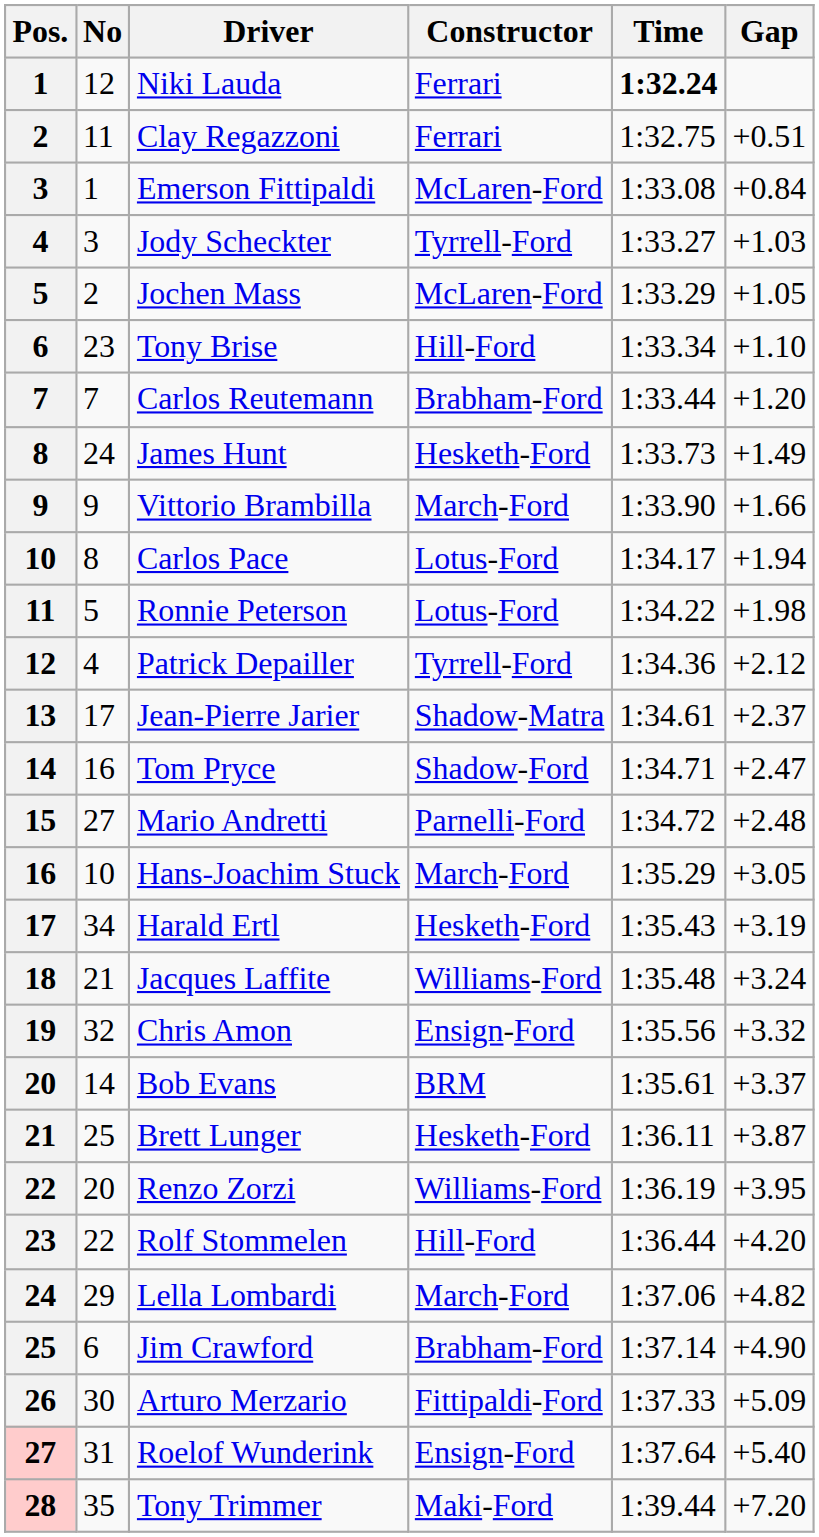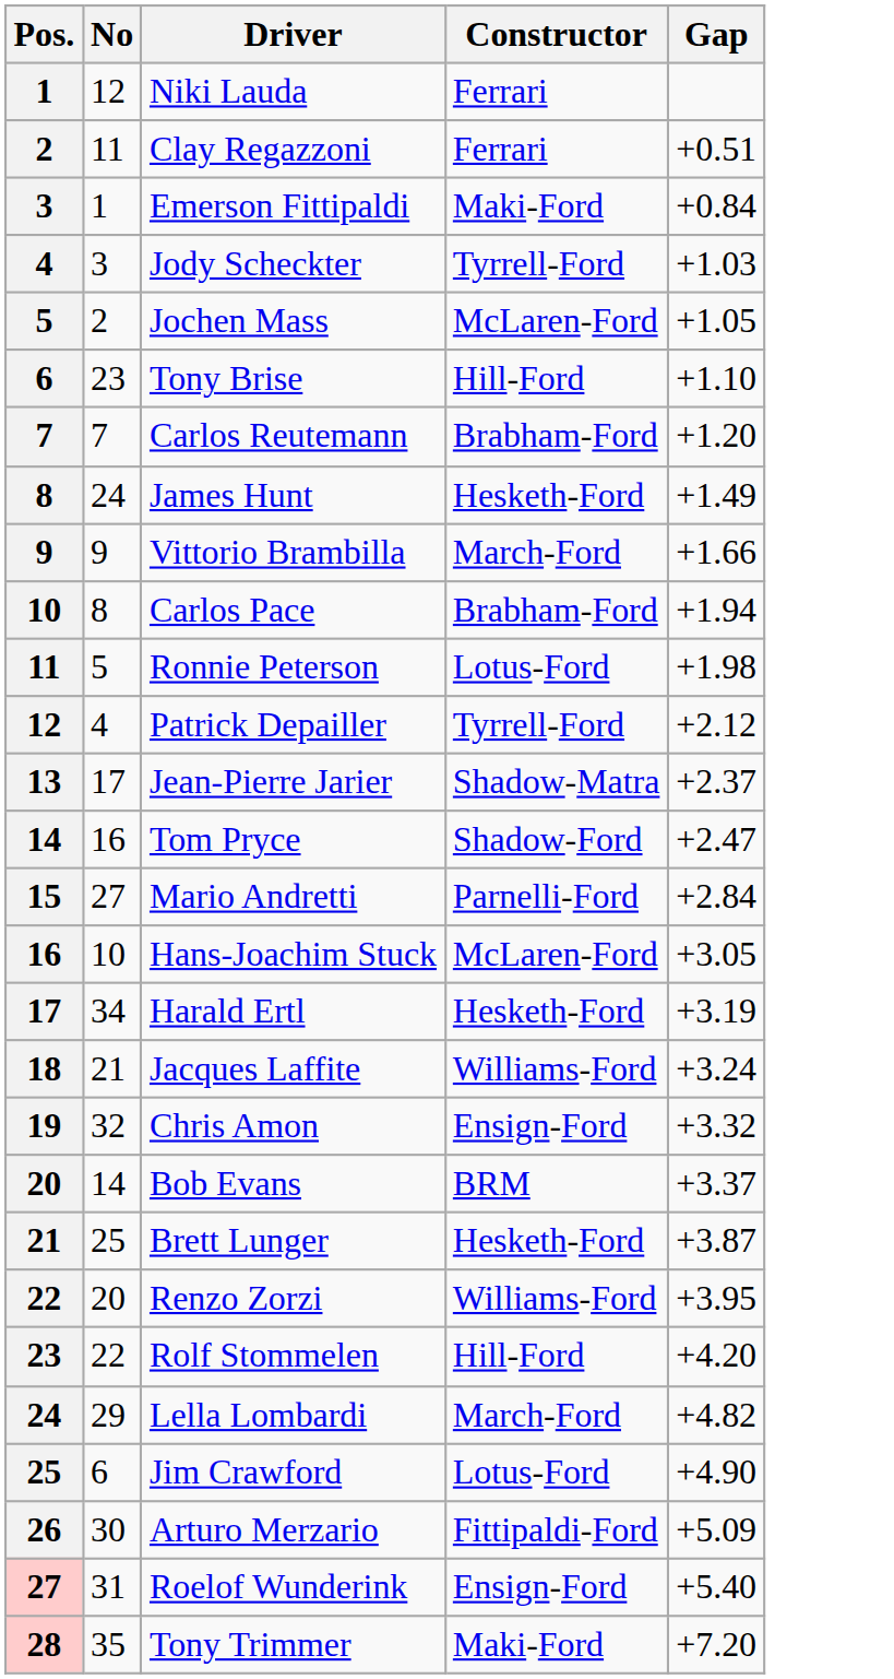- column: Time | 1:32.24 | 1:32.75 | 1:33.08 | 1:33.27 | 1:33.29 | 1:33.34 | 1:33.44 | 1:33.73 | 1:33.90 | 1:34.17 | 1:34.22 | 1:34.36 | 1:34.61 | 1:34.71 | 1:34.72 | 1:35.29 | 1:35.43 | 1:35.48 | 1:35.56 | 1:35.61 | 1:36.11 | 1:36.19 | 1:36.44 | 1:37.06 | 1:37.14 | 1:37.33 | 1:37.64 | 1:39.44
Emerson Fittipaldi | Constructor: McLaren-Ford -> Maki-Ford
Carlos Pace | Constructor: Lotus-Ford -> Brabham-Ford
Mario Andretti | Gap: +2.48 -> +2.84
Hans-Joachim Stuck | Constructor: March-Ford -> McLaren-Ford
Jim Crawford | Constructor: Brabham-Ford -> Lotus-Ford
